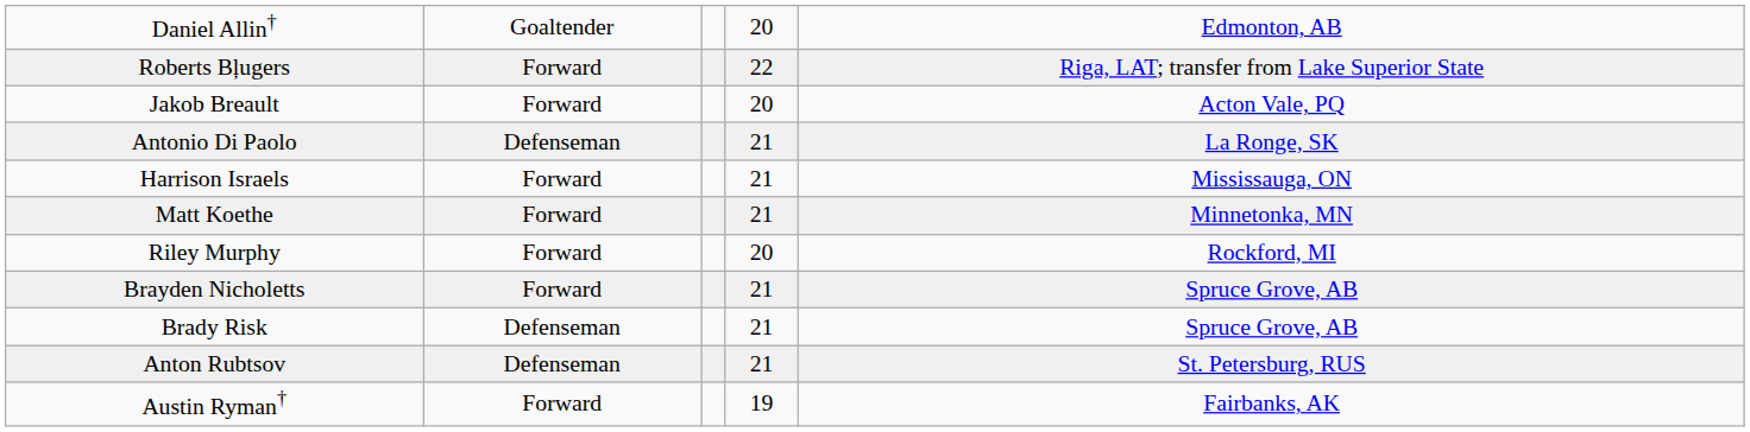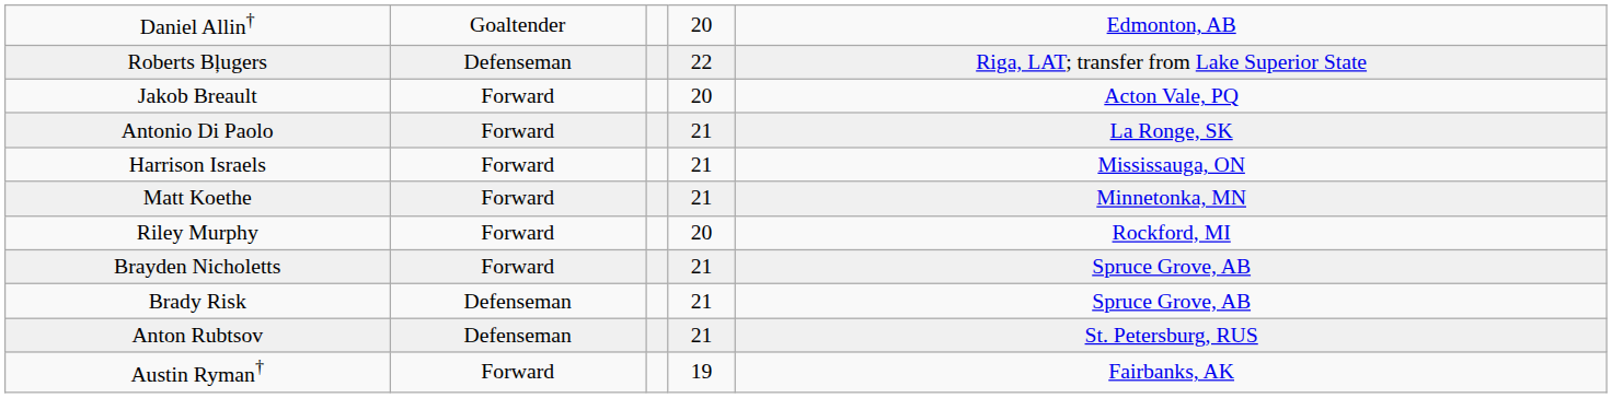Roberts Bļugers | column 2: Forward -> Defenseman
Antonio Di Paolo | column 2: Defenseman -> Forward
